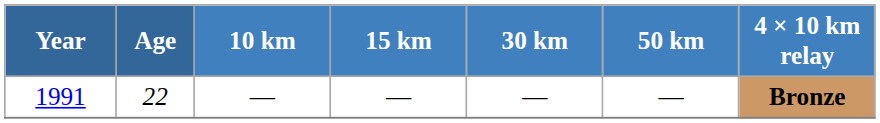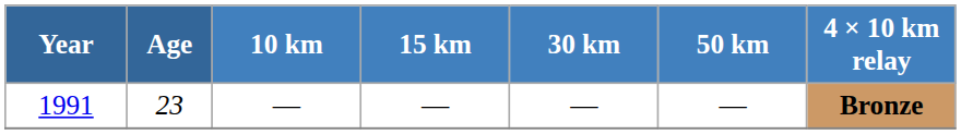1991 | Age: 22 -> 23
